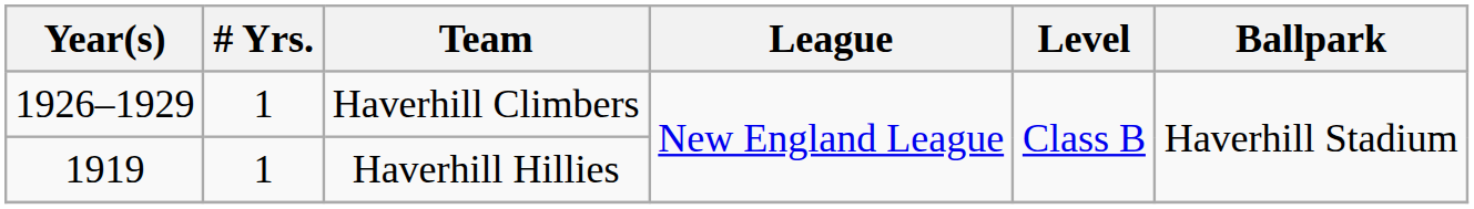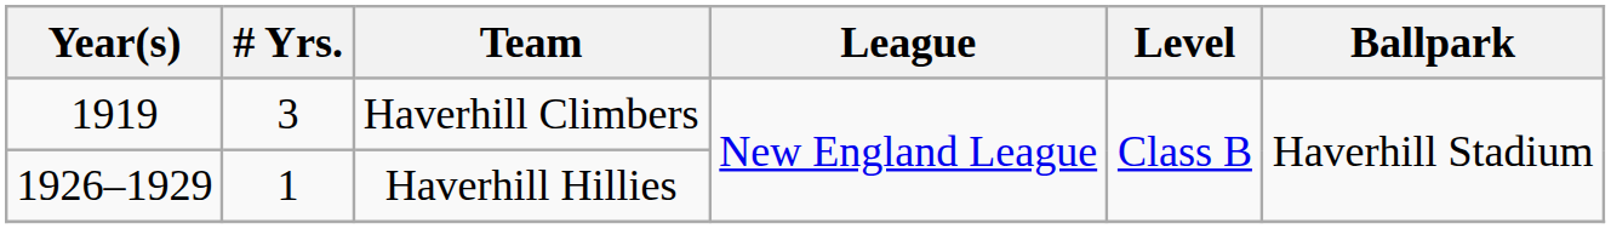Haverhill Climbers | Year(s): 1926–1929 -> 1919
Haverhill Climbers | # Yrs.: 1 -> 3
Haverhill Hillies | Year(s): 1919 -> 1926–1929
